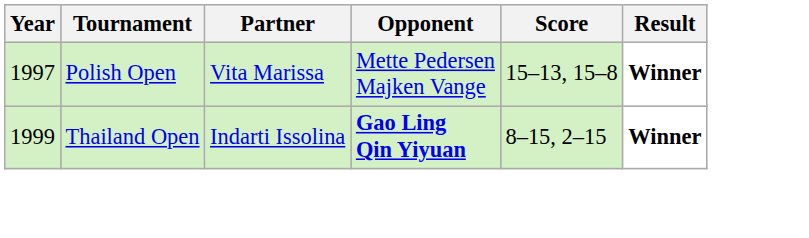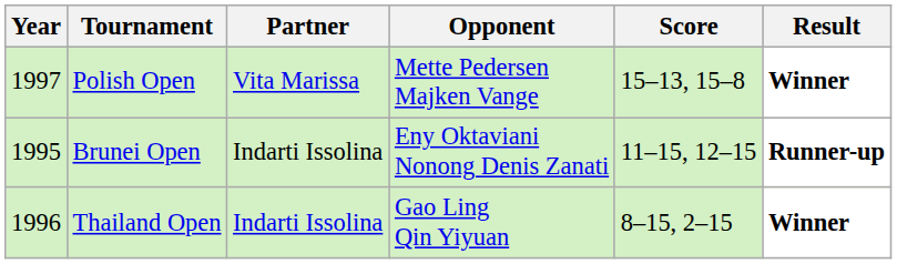+ row: 1995 | Brunei Open | Indarti Issolina | Eny Oktaviani Nonong Denis Zanati | 11–15, 12–15 | Runner-up
Thailand Open | Year: 1999 -> 1996
Thailand Open | Opponent: bold -> normal
